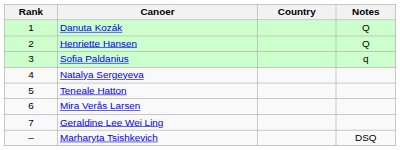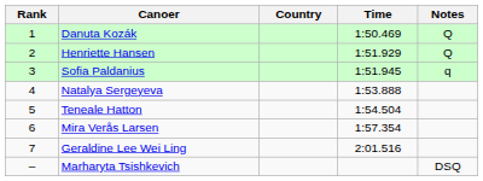+ column: Time | 1:50.469 | 1:51.929 | 1:51.945 | 1:53.888 | 1:54.504 | 1:57.354 | 2:01.516
